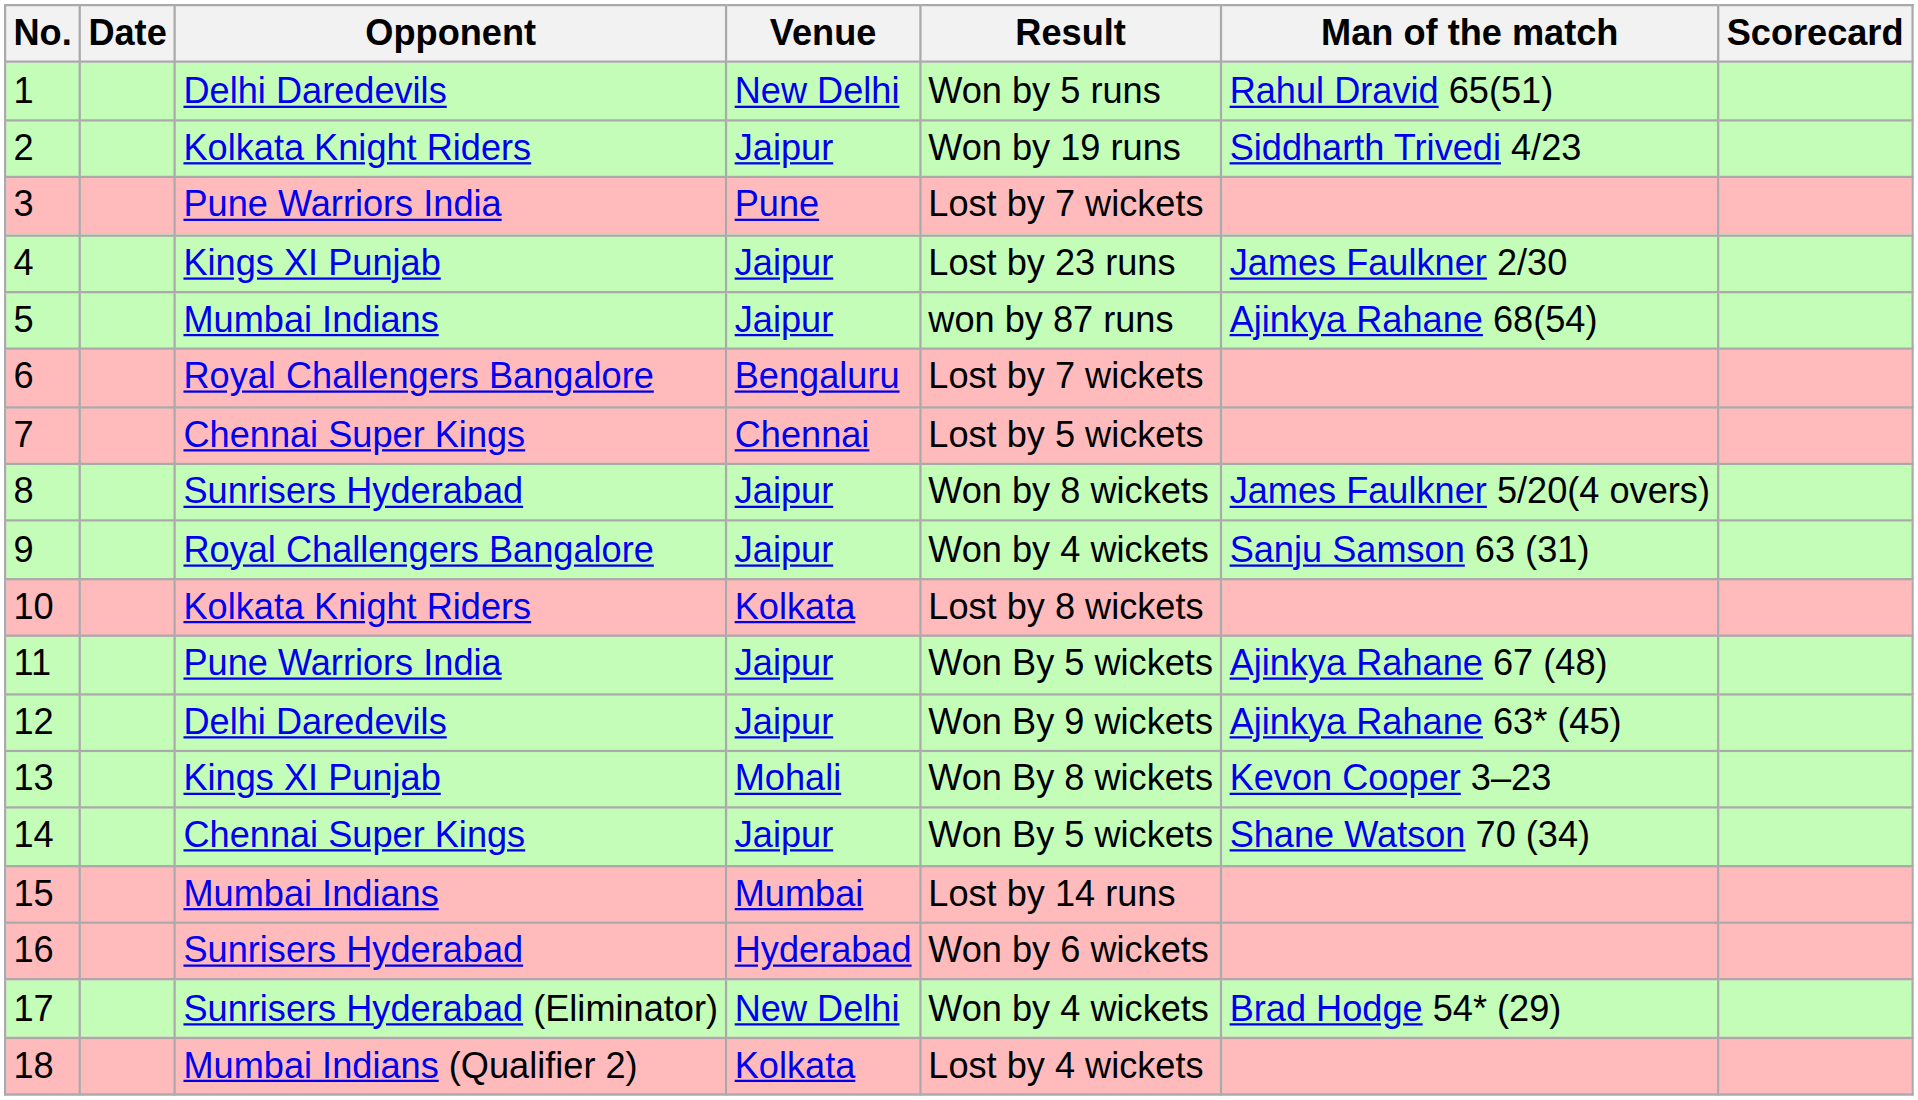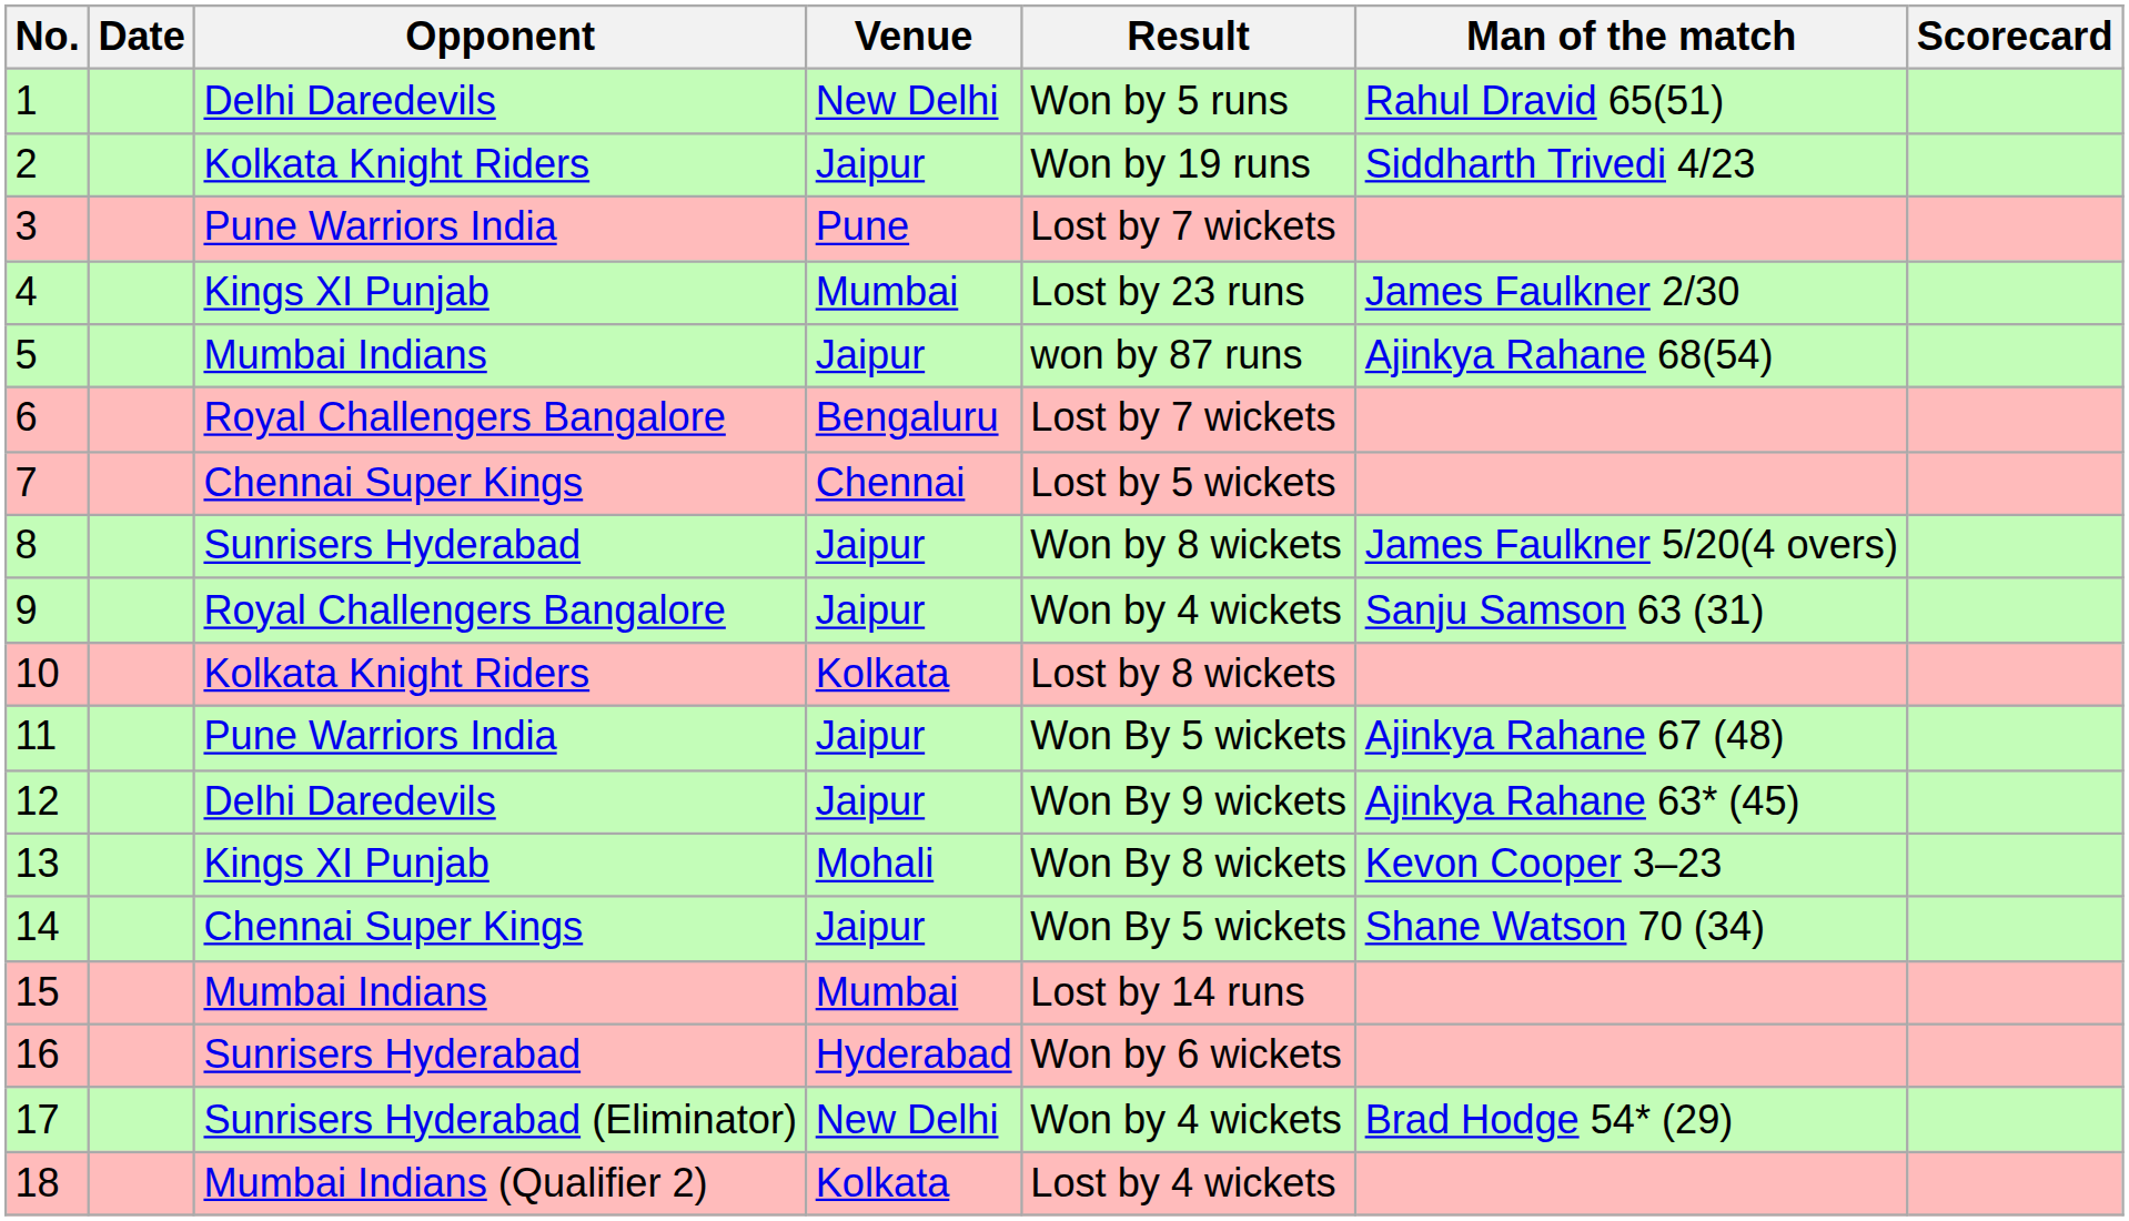4 | Venue: Jaipur -> Mumbai
